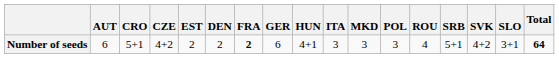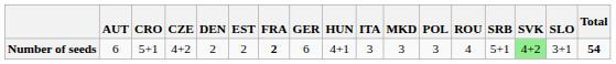columns swapped: DEN <-> EST
Number of seeds | SVK: no background -> lightgreen background
Number of seeds | Total: 64 -> 54
